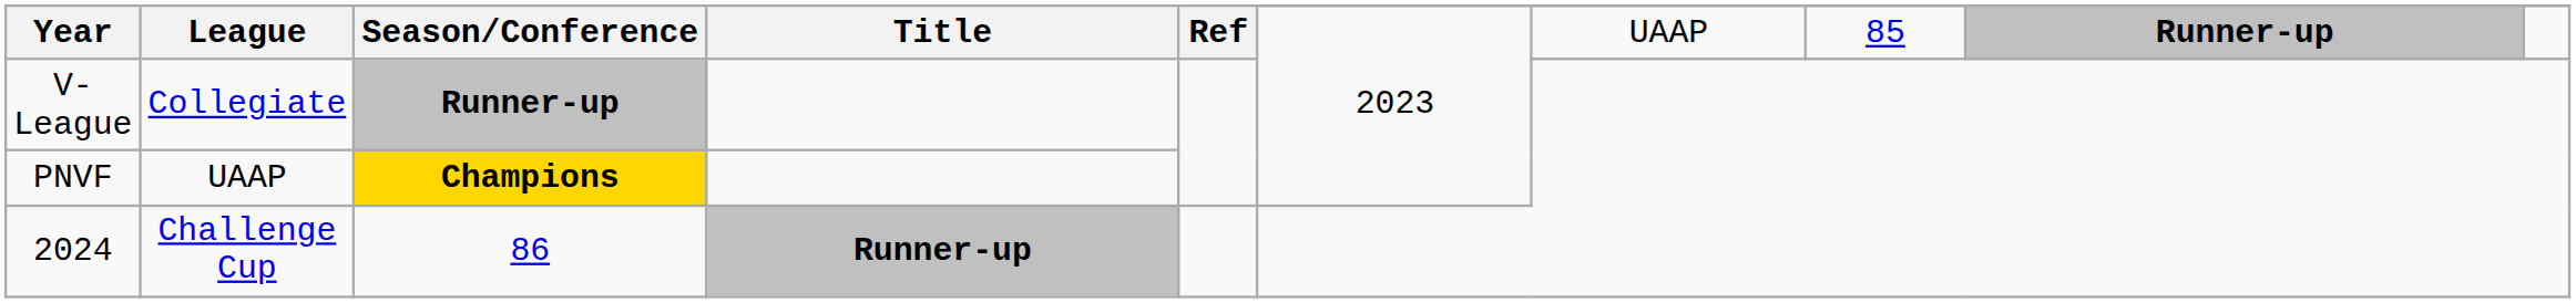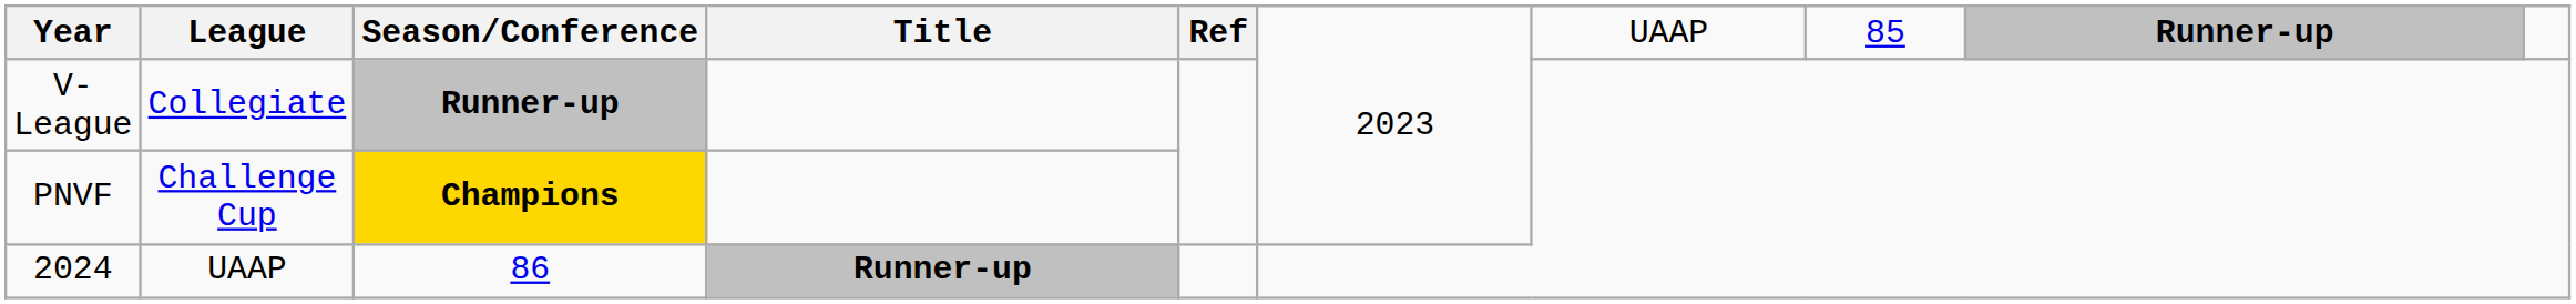PNVF | League: UAAP -> Challenge Cup
2024 | League: Challenge Cup -> UAAP
